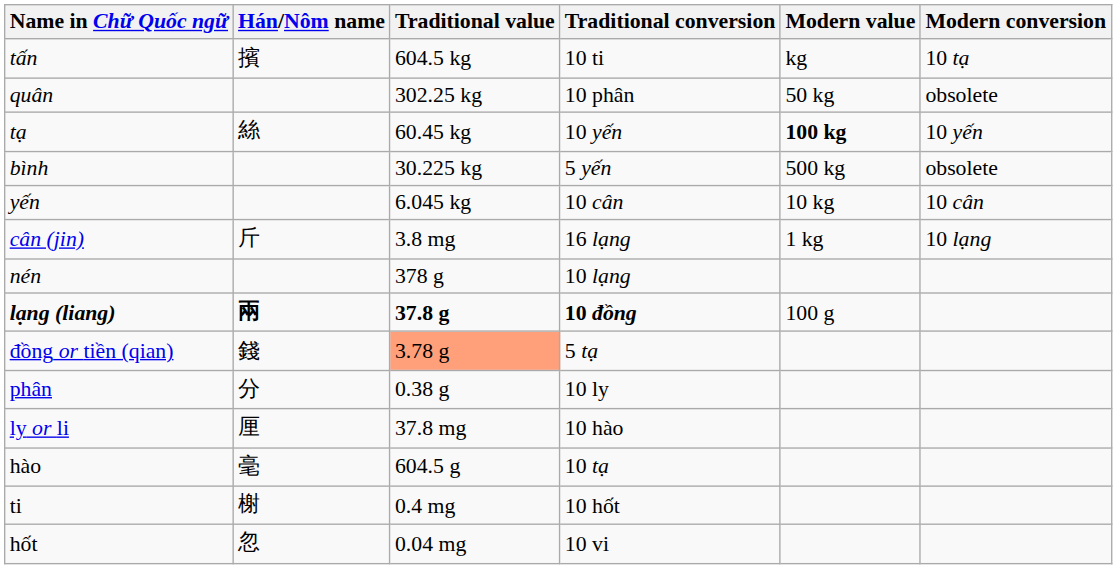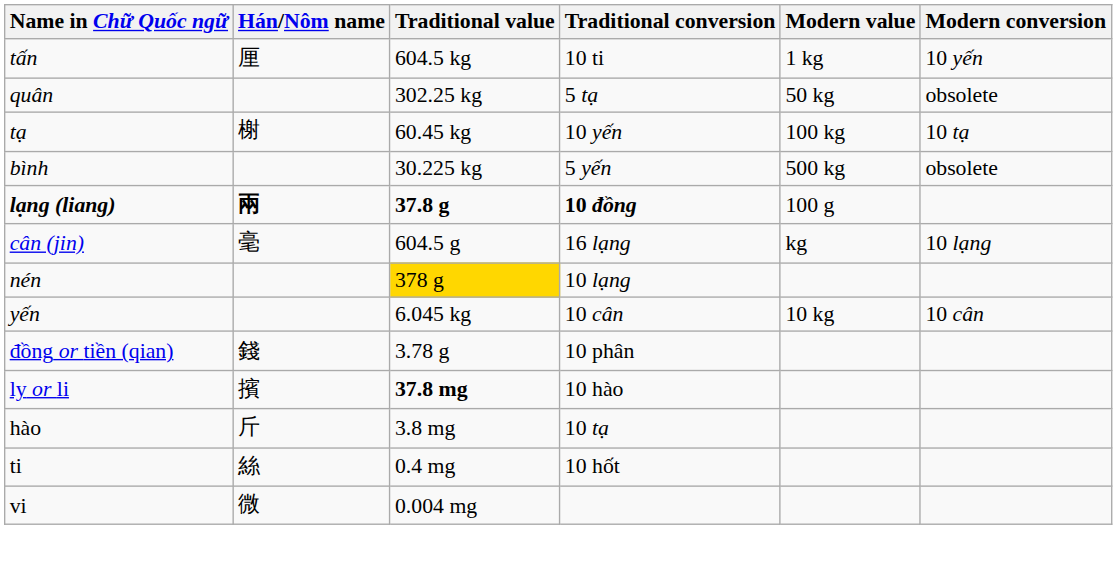tấn | Hán/Nôm name: 擯 -> 厘
tấn | Modern value: kg -> 1 kg
tấn | Modern conversion: 10 tạ -> 10 yến
quân | Traditional conversion: 10 phân -> 5 tạ
tạ | Hán/Nôm name: 絲 -> 榭
tạ | Modern value: bold -> normal
tạ | Modern conversion: 10 yến -> 10 tạ
rows swapped: yến <-> lạng (liang)
cân (jin) | Hán/Nôm name: 斤 -> 毫
cân (jin) | Traditional value: 3.8 mg -> 604.5 g
cân (jin) | Modern value: 1 kg -> kg
nén | Traditional value: no background -> gold background
đồng or tiền (qian) | Traditional value: lightsalmon background -> no background
đồng or tiền (qian) | Traditional conversion: 5 tạ -> 10 phân
- row: phân | 分 | 0.38 g | 10 ly
ly or li | Hán/Nôm name: 厘 -> 擯
ly or li | Traditional value: normal -> bold
hào | Hán/Nôm name: 毫 -> 斤
hào | Traditional value: 604.5 g -> 3.8 mg
ti | Hán/Nôm name: 榭 -> 絲
- row: hốt | 忽 | 0.04 mg | 10 vi
+ row: vi | 微 | 0.004 mg
